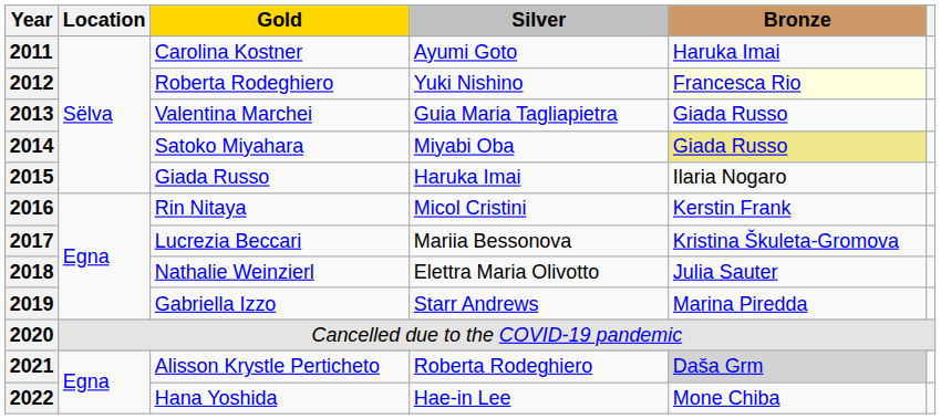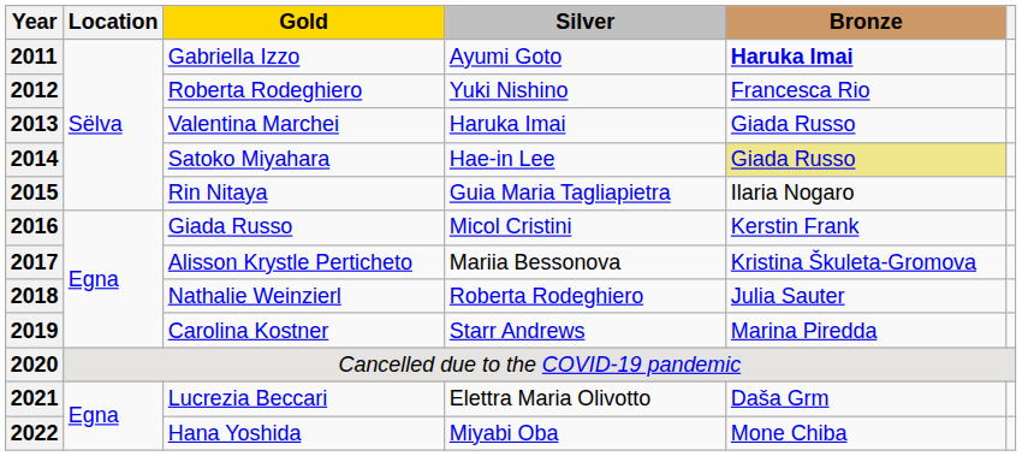2011 | Gold: Carolina Kostner -> Gabriella Izzo
2011 | Bronze: normal -> bold
2012 | Bronze: lightyellow background -> no background
2013 | Silver: Guia Maria Tagliapietra -> Haruka Imai
2014 | Silver: Miyabi Oba -> Hae-in Lee
2015 | Gold: Giada Russo -> Rin Nitaya
2015 | Silver: Haruka Imai -> Guia Maria Tagliapietra
2016 | Gold: Rin Nitaya -> Giada Russo
2017 | Gold: Lucrezia Beccari -> Alisson Krystle Perticheto
2018 | Silver: Elettra Maria Olivotto -> Roberta Rodeghiero
2019 | Gold: Gabriella Izzo -> Carolina Kostner
2021 | Gold: Alisson Krystle Perticheto -> Lucrezia Beccari
2021 | Silver: Roberta Rodeghiero -> Elettra Maria Olivotto
2021 | Bronze: lightgrey background -> no background
2022 | Silver: Hae-in Lee -> Miyabi Oba
